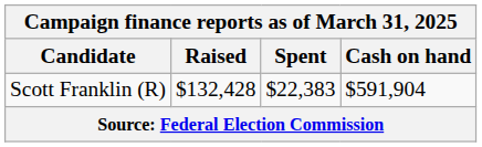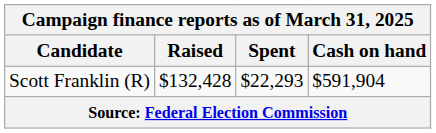Scott Franklin (R) | Spent: $22,383 -> $22,293
